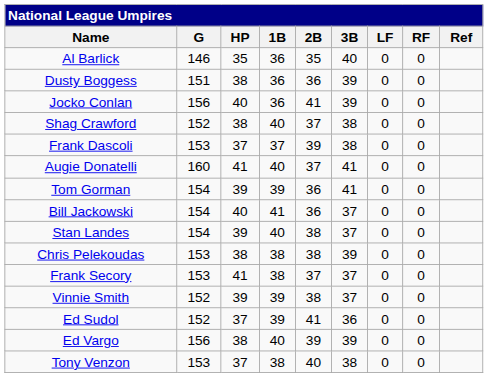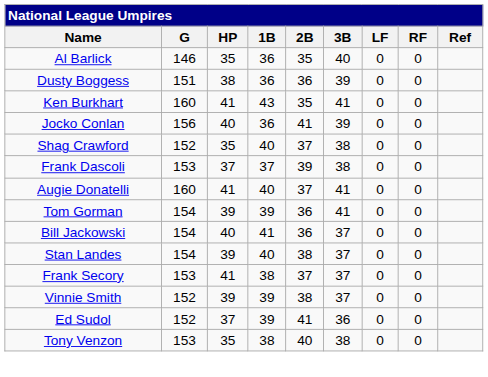+ row: Ken Burkhart | 160 | 41 | 43 | 35 | 41 | 0 | 0
Shag Crawford | HP: 38 -> 35
- row: Chris Pelekoudas | 153 | 38 | 38 | 38 | 39 | 0 | 0
- row: Ed Vargo | 156 | 38 | 40 | 39 | 39 | 0 | 0
Tony Venzon | HP: 37 -> 35
